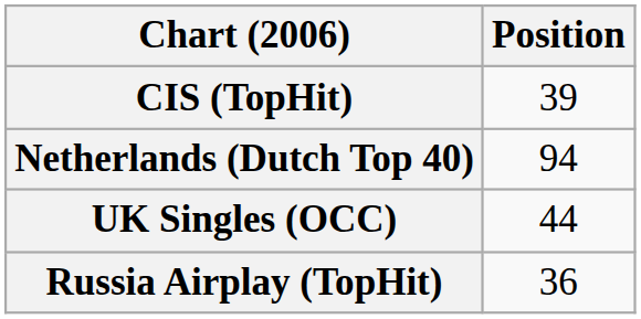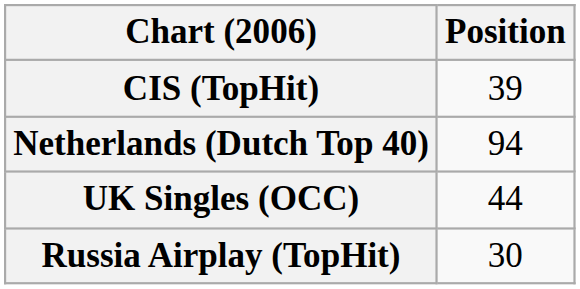Russia Airplay (TopHit) | Position: 36 -> 30
